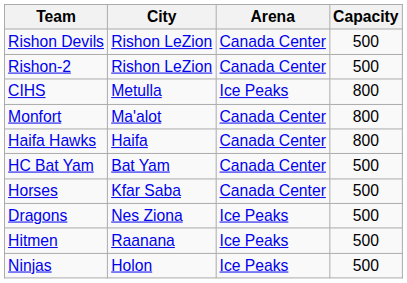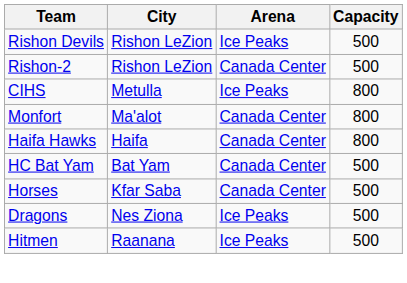Rishon Devils | Arena: Canada Center -> Ice Peaks
- row: Ninjas | Holon | Ice Peaks | 500
